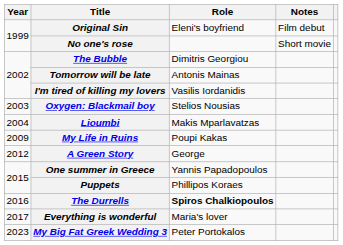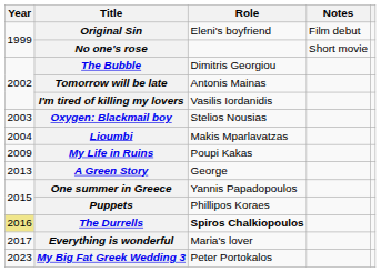A Green Story | Year: 2012 -> 2013
The Durrells | Year: no background -> khaki background
